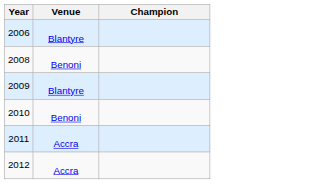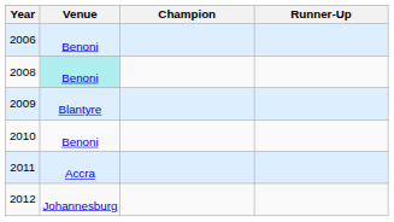+ column: Runner-Up
2006 | Venue: Blantyre -> Benoni
2008 | Venue: no background -> paleturquoise background
2012 | Venue: Accra -> Johannesburg
